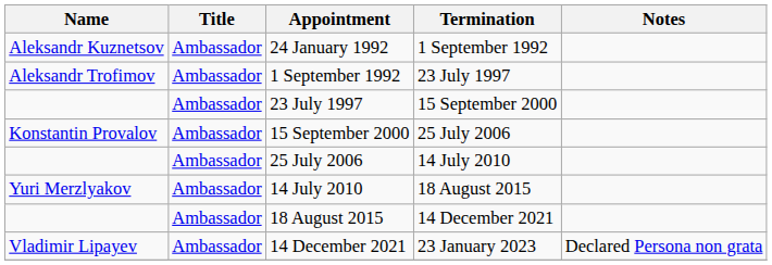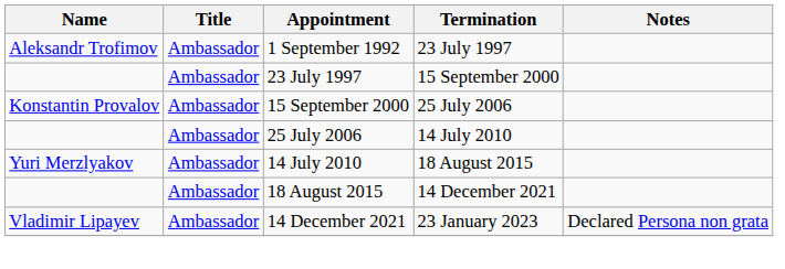- row: Aleksandr Kuznetsov | Ambassador | 24 January 1992 | 1 September 1992
